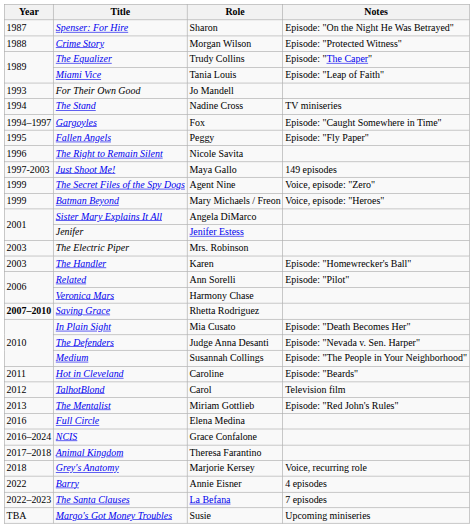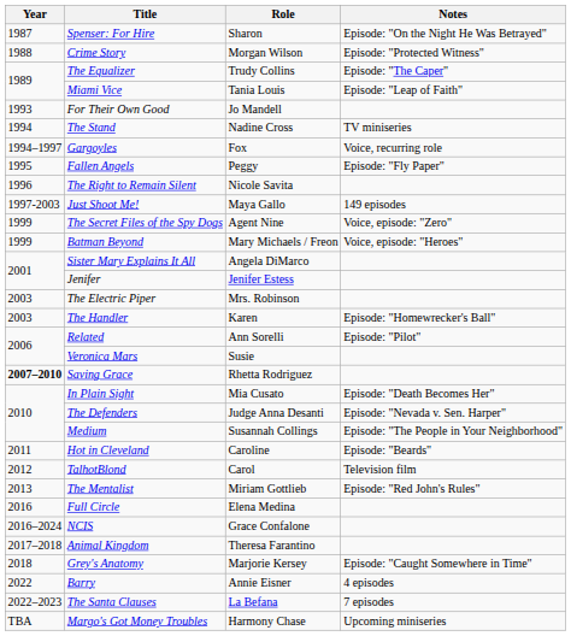Gargoyles | Notes: Episode: "Caught Somewhere in Time" -> Voice, recurring role
Veronica Mars | Role: Harmony Chase -> Susie
Grey's Anatomy | Notes: Voice, recurring role -> Episode: "Caught Somewhere in Time"
Margo's Got Money Troubles | Role: Susie -> Harmony Chase
